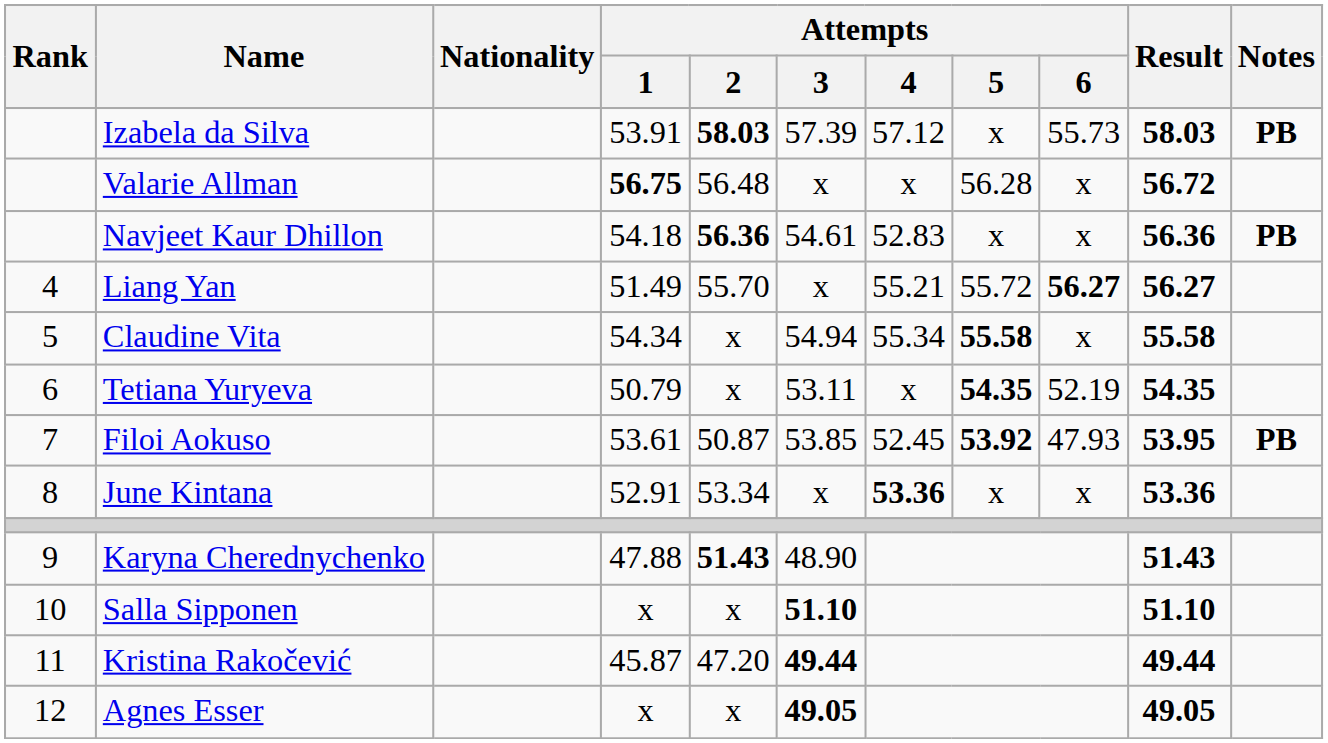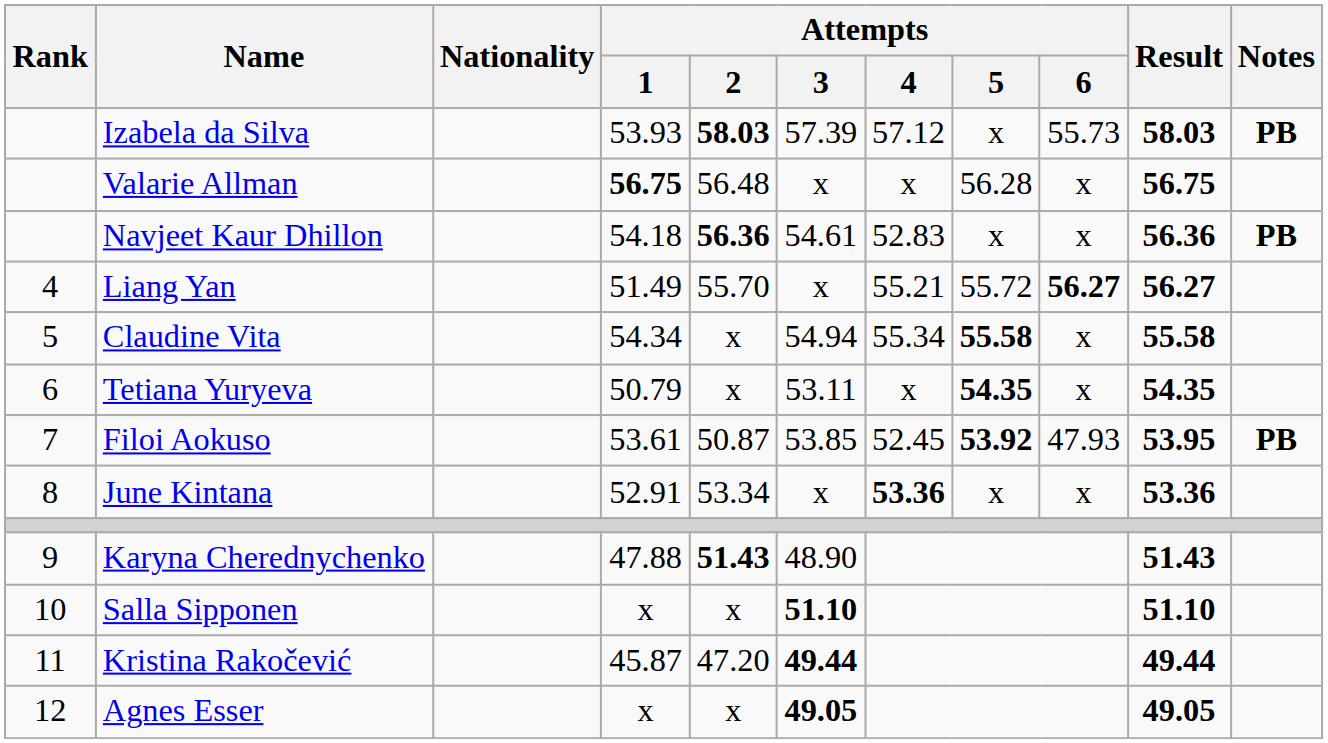Izabela da Silva | Attempts / 1: 53.91 -> 53.93
Valarie Allman | Result: 56.72 -> 56.75
Tetiana Yuryeva | Attempts / 6: 52.19 -> x
